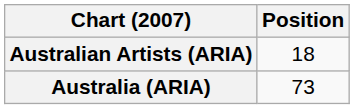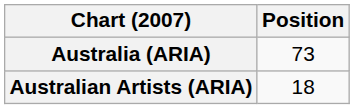rows swapped: Australia (ARIA) <-> Australian Artists (ARIA)
